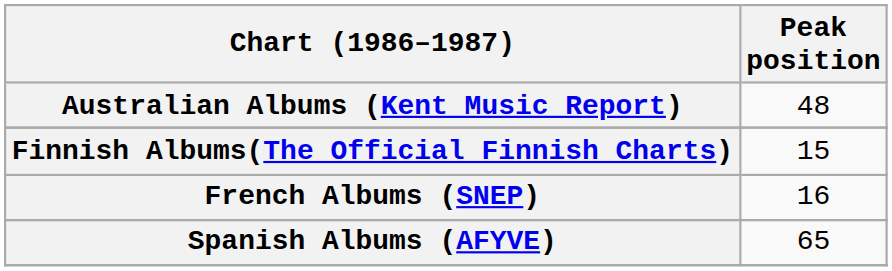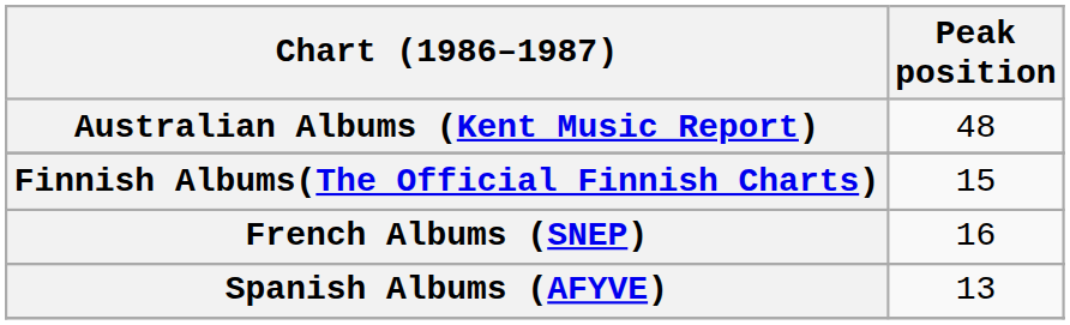Spanish Albums (AFYVE) | Peak position: 65 -> 13
